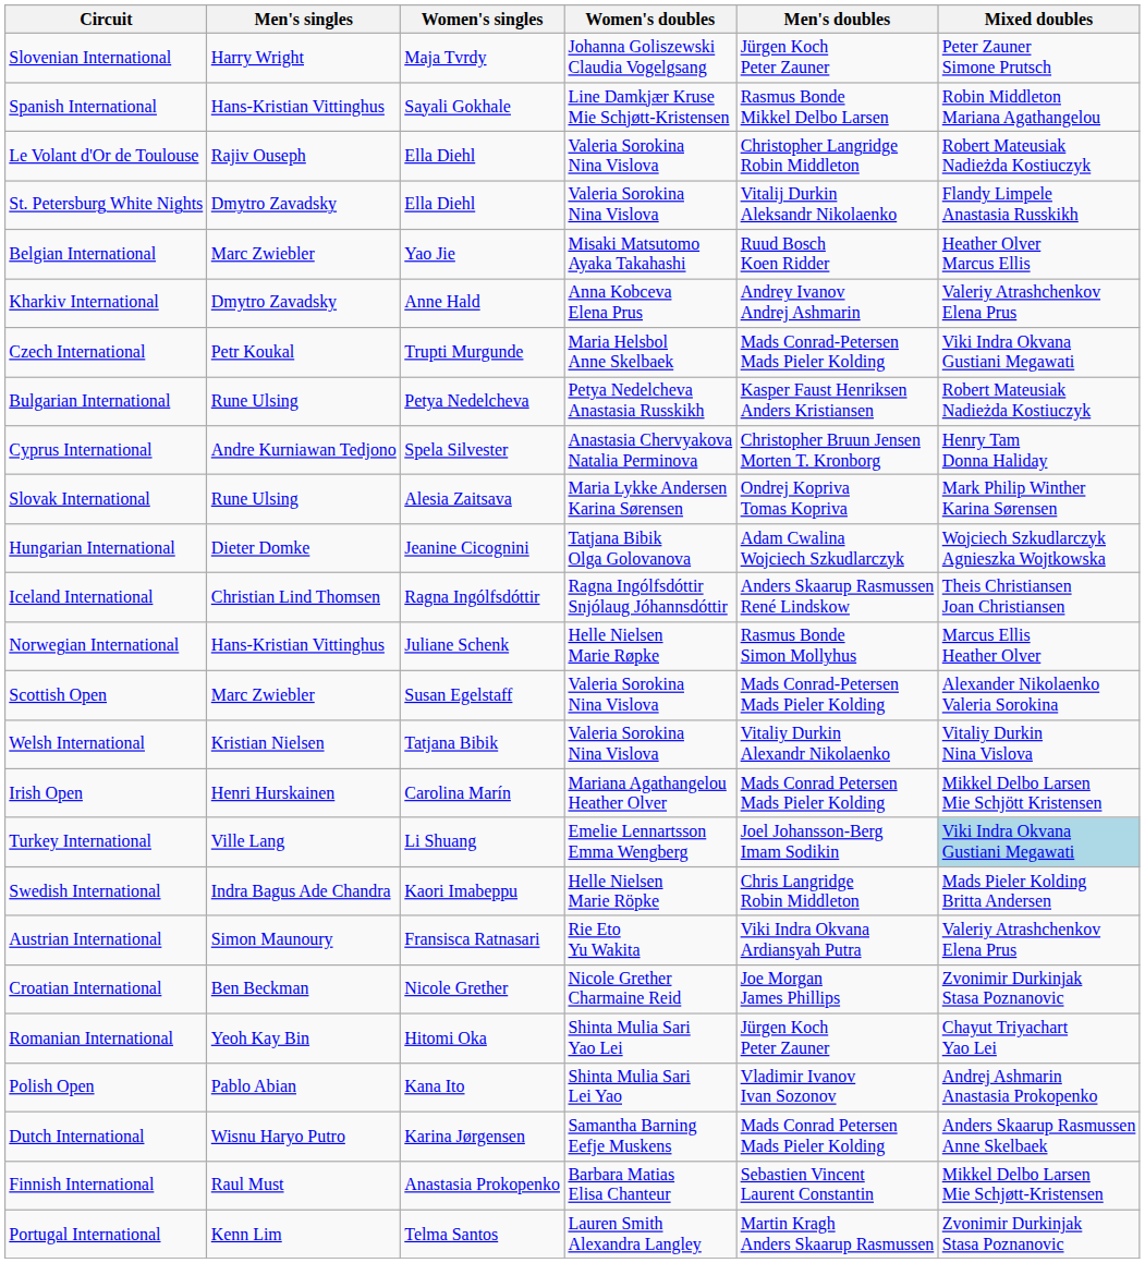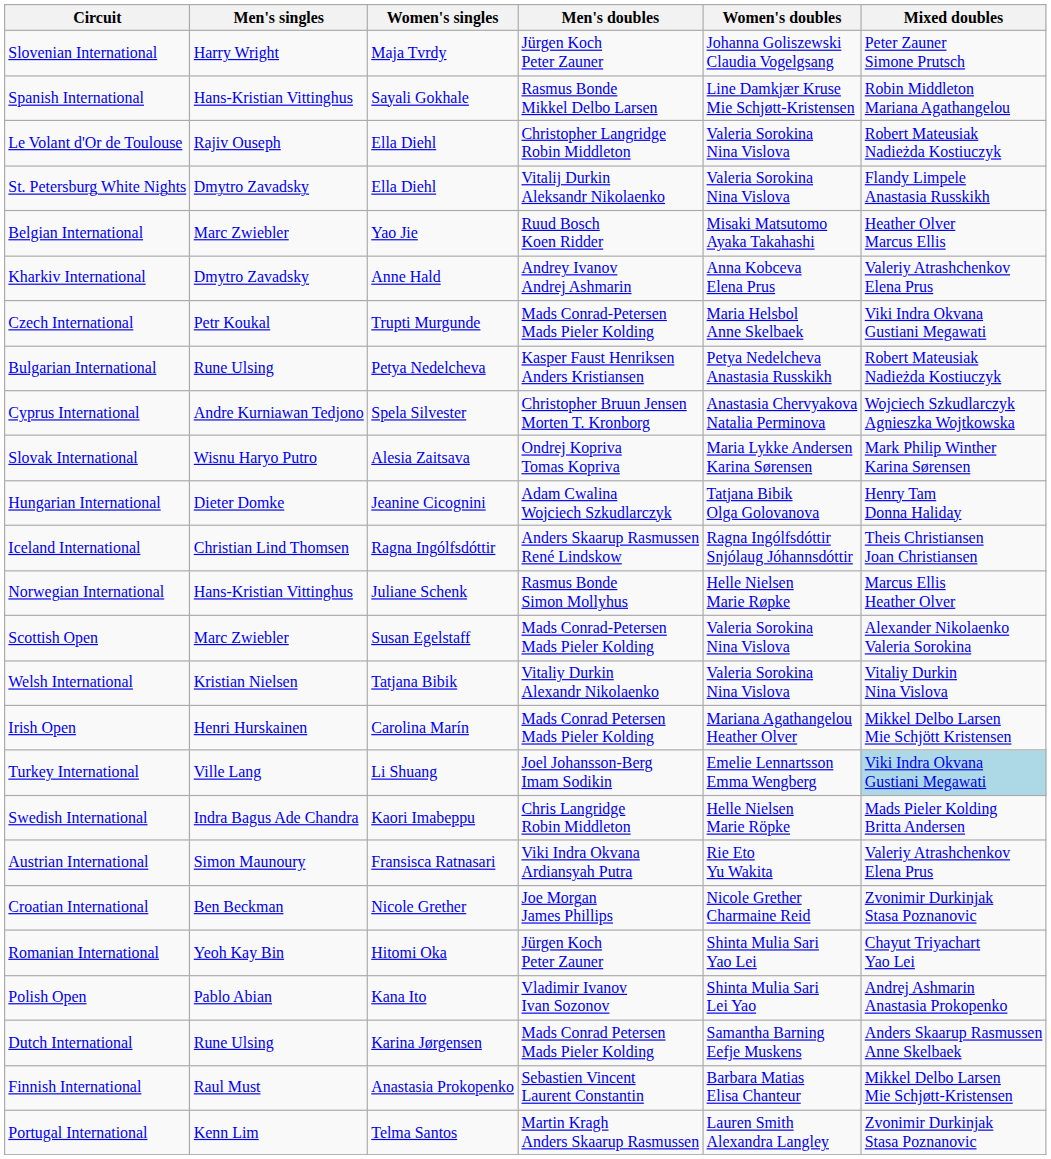columns swapped: Men's doubles <-> Women's doubles
Cyprus International | Mixed doubles: Henry Tam Donna Haliday -> Wojciech Szkudlarczyk Agnieszka Wojtkowska
Slovak International | Men's singles: Rune Ulsing -> Wisnu Haryo Putro
Hungarian International | Mixed doubles: Wojciech Szkudlarczyk Agnieszka Wojtkowska -> Henry Tam Donna Haliday
Dutch International | Men's singles: Wisnu Haryo Putro -> Rune Ulsing
